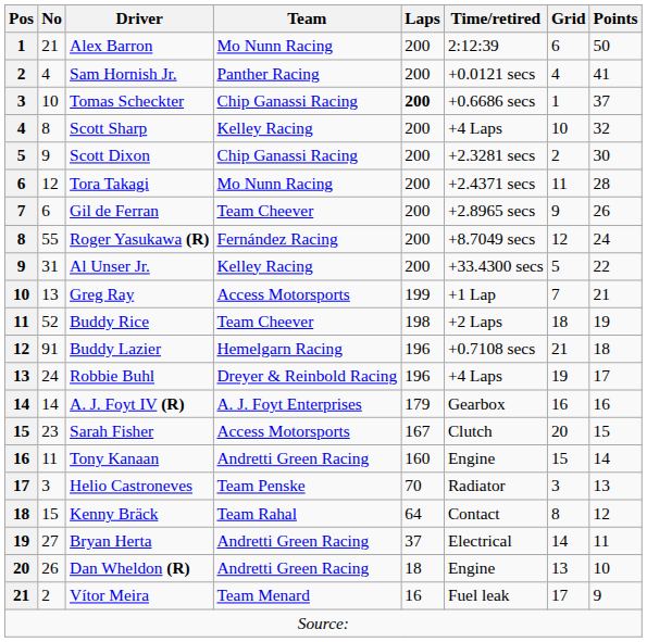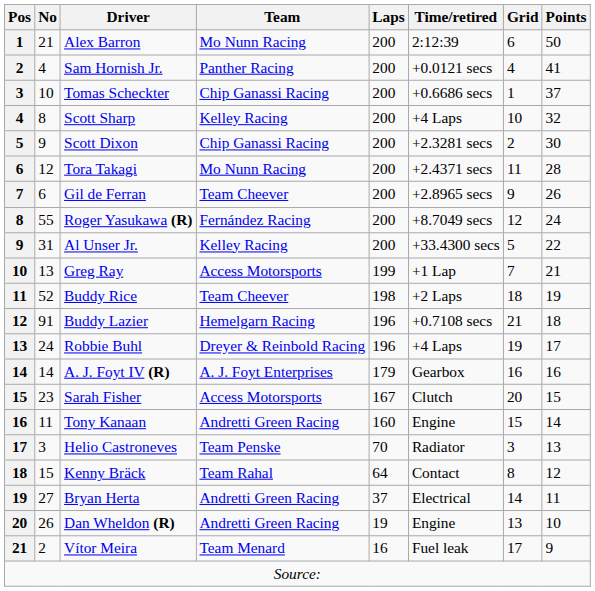Tomas Scheckter | Laps: bold -> normal
Dan Wheldon (R) | Laps: 18 -> 19
